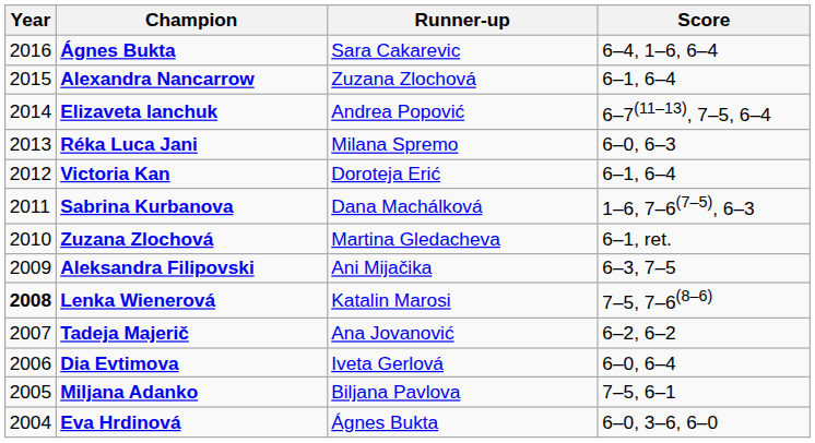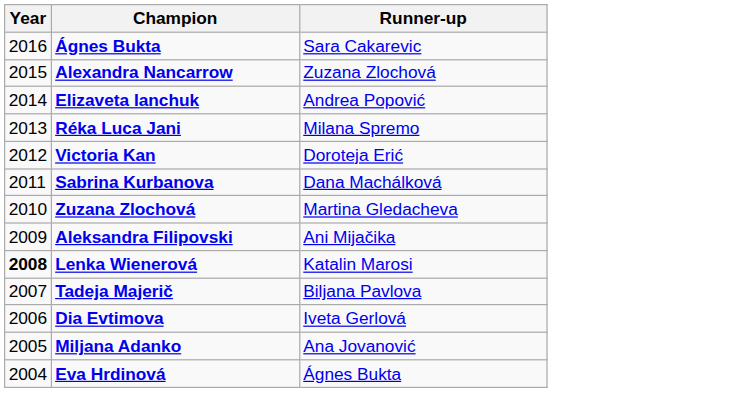- column: Score | 6–4, 1–6, 6–4 | 6–1, 6–4 | 6–7(11–13), 7–5, 6–4 | 6–0, 6–3 | 6–1, 6–4 | 1–6, 7–6(7–5), 6–3 | 6–1, ret. | 6–3, 7–5 | 7–5, 7–6(8–6) | 6–2, 6–2 | 6–0, 6–4 | 7–5, 6–1 | 6–0, 3–6, 6–0
Tadeja Majerič | Runner-up: Ana Jovanović -> Biljana Pavlova
Miljana Adanko | Runner-up: Biljana Pavlova -> Ana Jovanović
